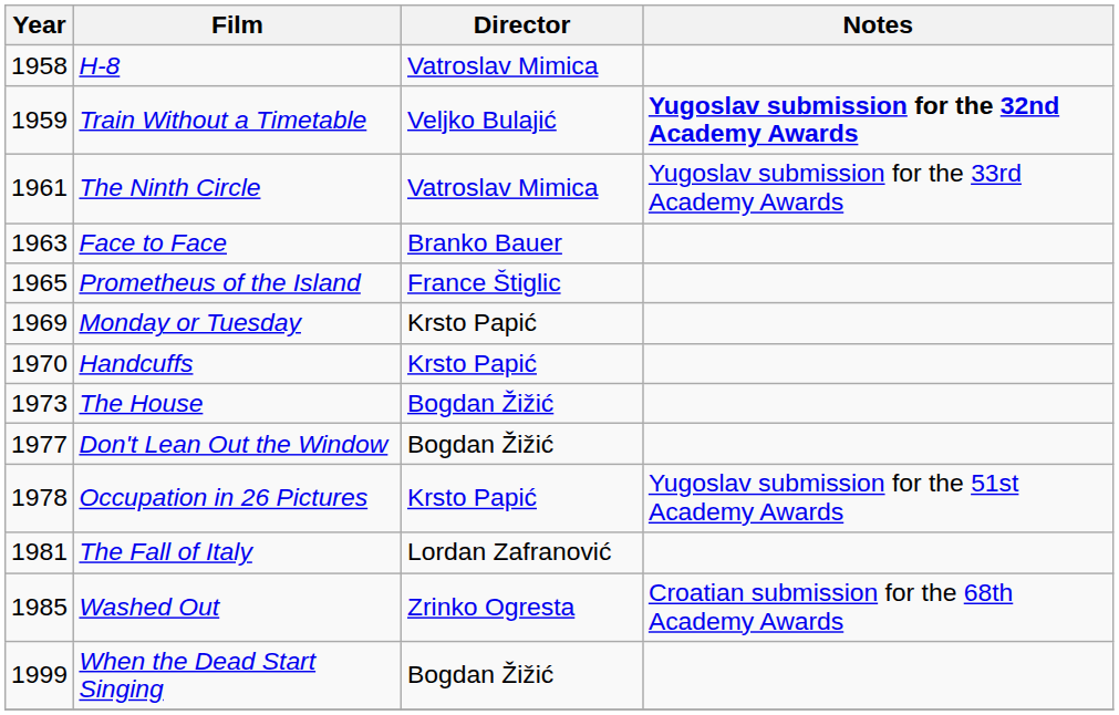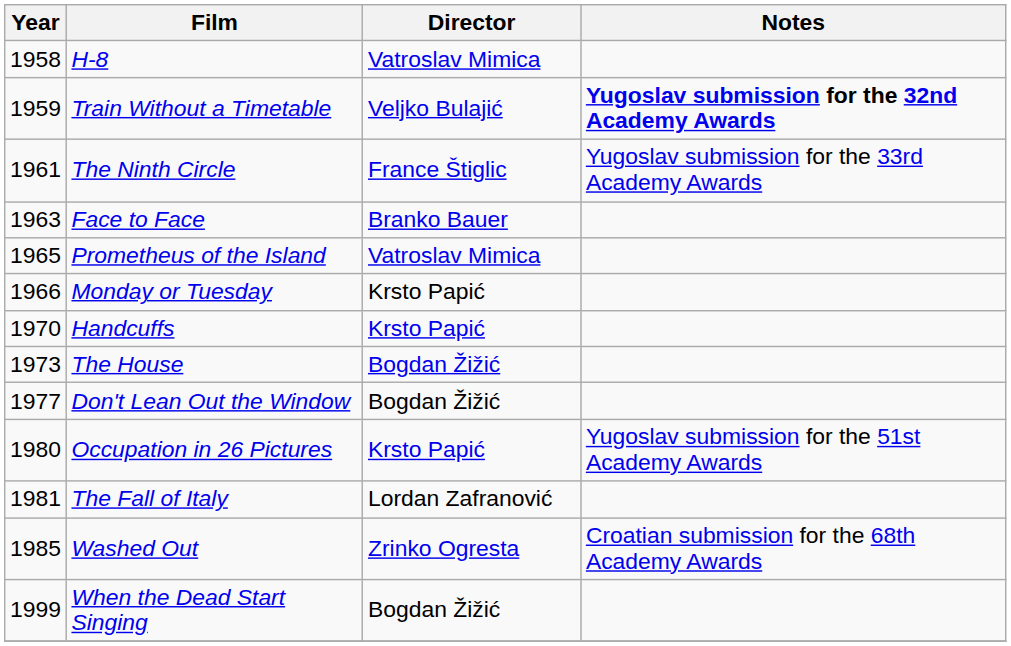The Ninth Circle | Director: Vatroslav Mimica -> France Štiglic
Prometheus of the Island | Director: France Štiglic -> Vatroslav Mimica
Monday or Tuesday | Year: 1969 -> 1966
Occupation in 26 Pictures | Year: 1978 -> 1980
